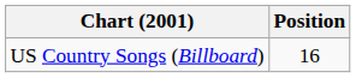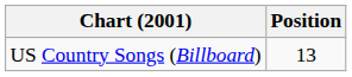US Country Songs (Billboard) | Position: 16 -> 13
